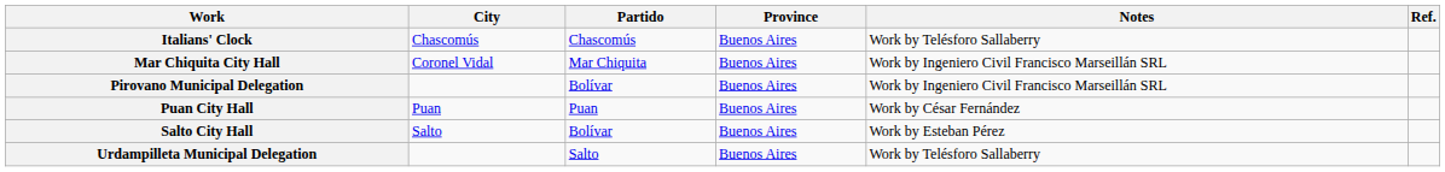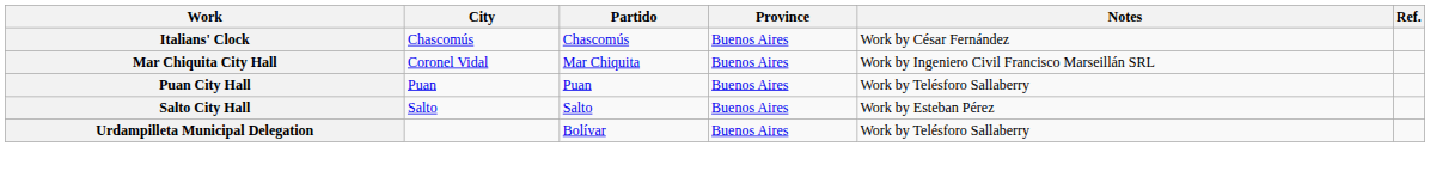Italians' Clock | Notes: Work by Telésforo Sallaberry -> Work by César Fernández
- row: Pirovano Municipal Delegation | Bolívar | Buenos Aires | Work by Ingeniero Civil Francisco Marseillán SRL
Puan City Hall | Notes: Work by César Fernández -> Work by Telésforo Sallaberry
Salto City Hall | Partido: Bolívar -> Salto
Urdampilleta Municipal Delegation | Partido: Salto -> Bolívar
